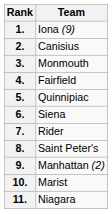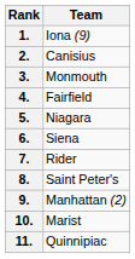5. | Team: Quinnipiac -> Niagara
11. | Team: Niagara -> Quinnipiac
